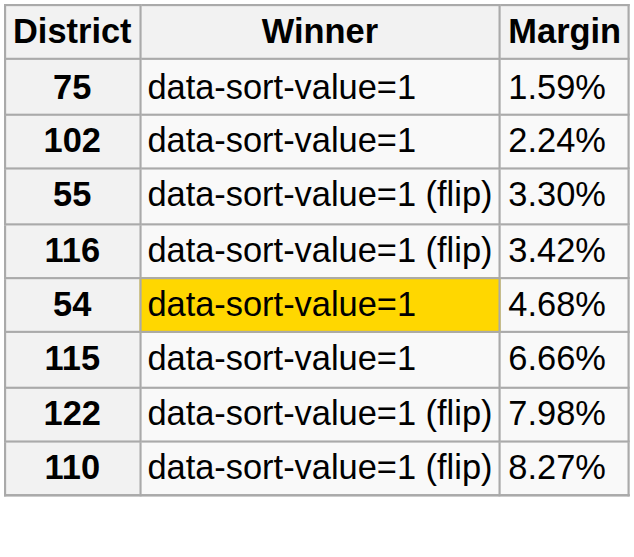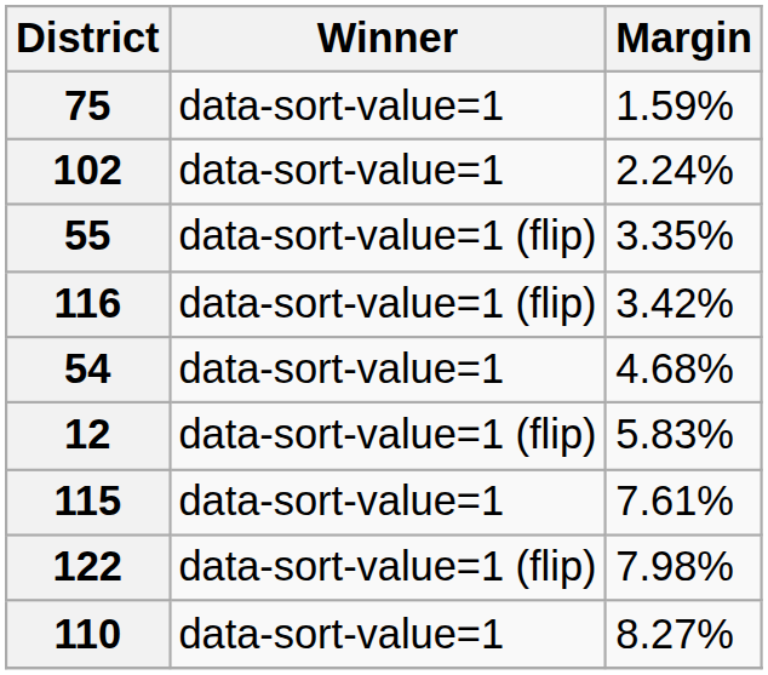55 | Margin: 3.30% -> 3.35%
54 | Winner: gold background -> no background
+ row: 12 | data-sort-value=1 (flip) | 5.83%
115 | Margin: 6.66% -> 7.61%
110 | Winner: data-sort-value=1 (flip) -> data-sort-value=1
